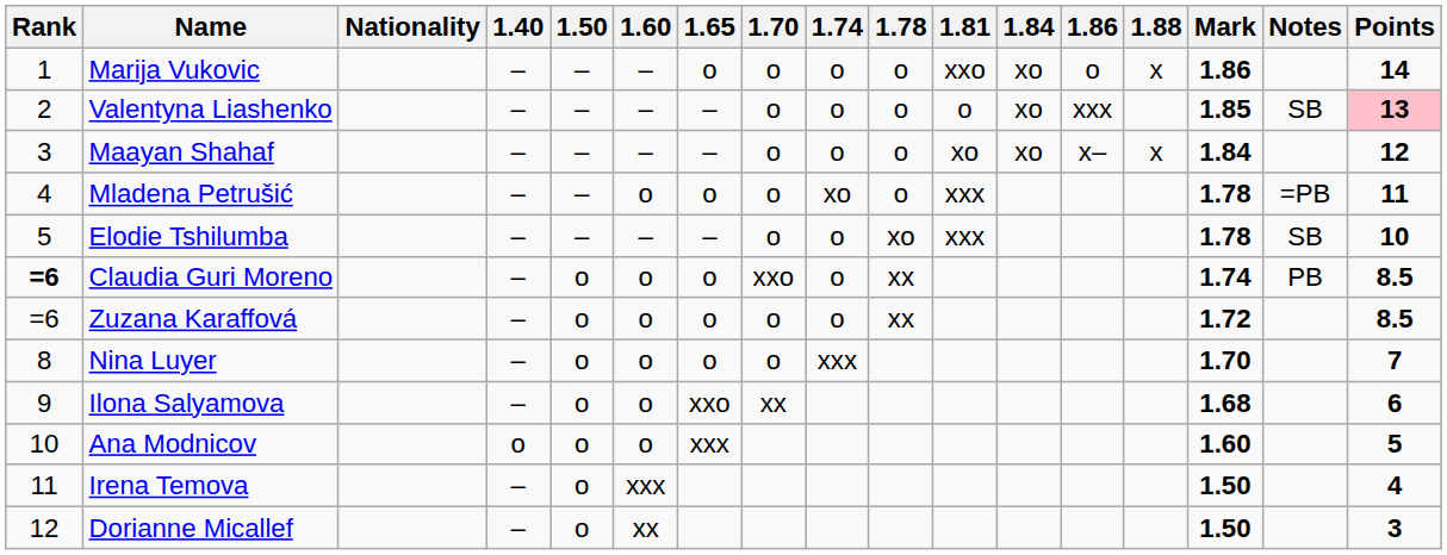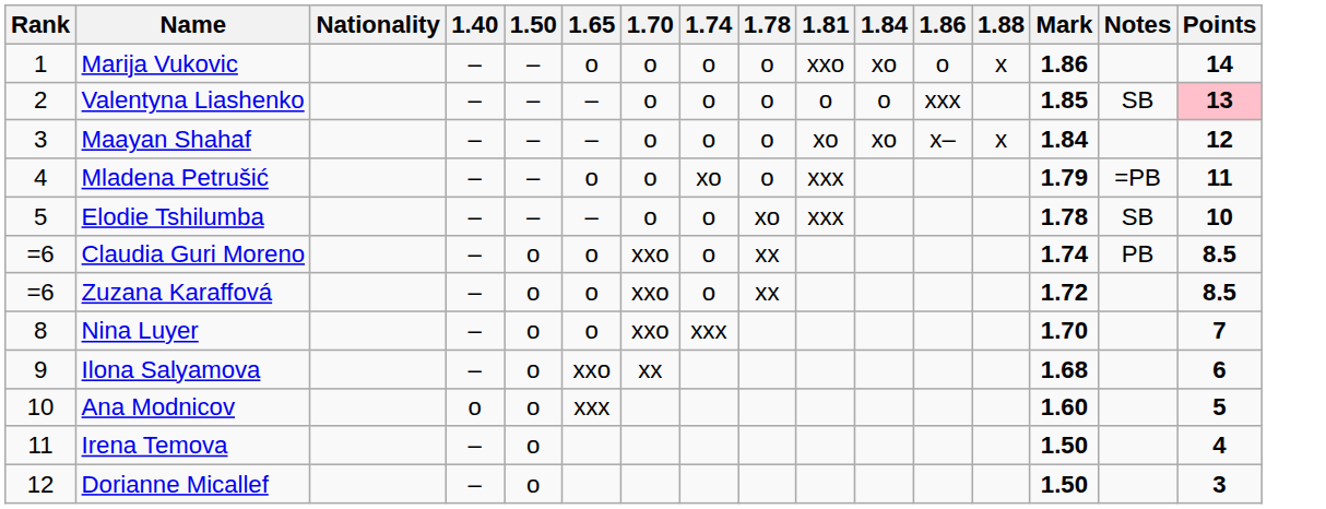- column: 1.60 | – | – | – | o | – | o | o | o | o | o | xxx | xx
Valentyna Liashenko | 1.84: xo -> o
Mladena Petrušić | Mark: 1.78 -> 1.79
Claudia Guri Moreno | Rank: bold -> normal
Zuzana Karaffová | 1.70: o -> xxo
Nina Luyer | 1.70: o -> xxo
